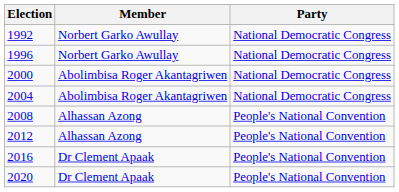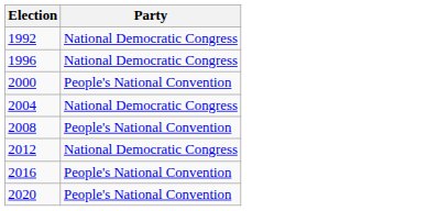- column: Member | Norbert Garko Awullay | Norbert Garko Awullay | Abolimbisa Roger Akantagriwen | Abolimbisa Roger Akantagriwen | Alhassan Azong | Alhassan Azong | Dr Clement Apaak | Dr Clement Apaak
2000 | Party: National Democratic Congress -> People's National Convention
2012 | Party: People's National Convention -> National Democratic Congress
